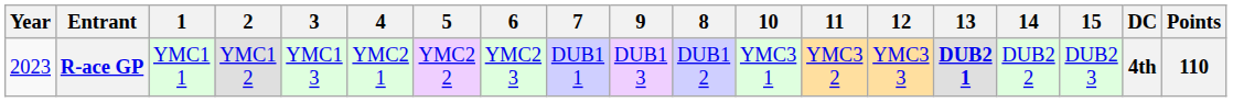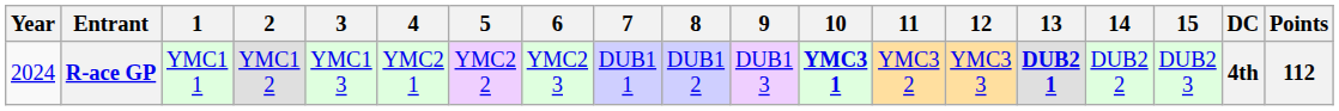columns swapped: 8 <-> 9
R-ace GP | Year: 2023 -> 2024
R-ace GP | 10: normal -> bold
R-ace GP | Points: 110 -> 112
